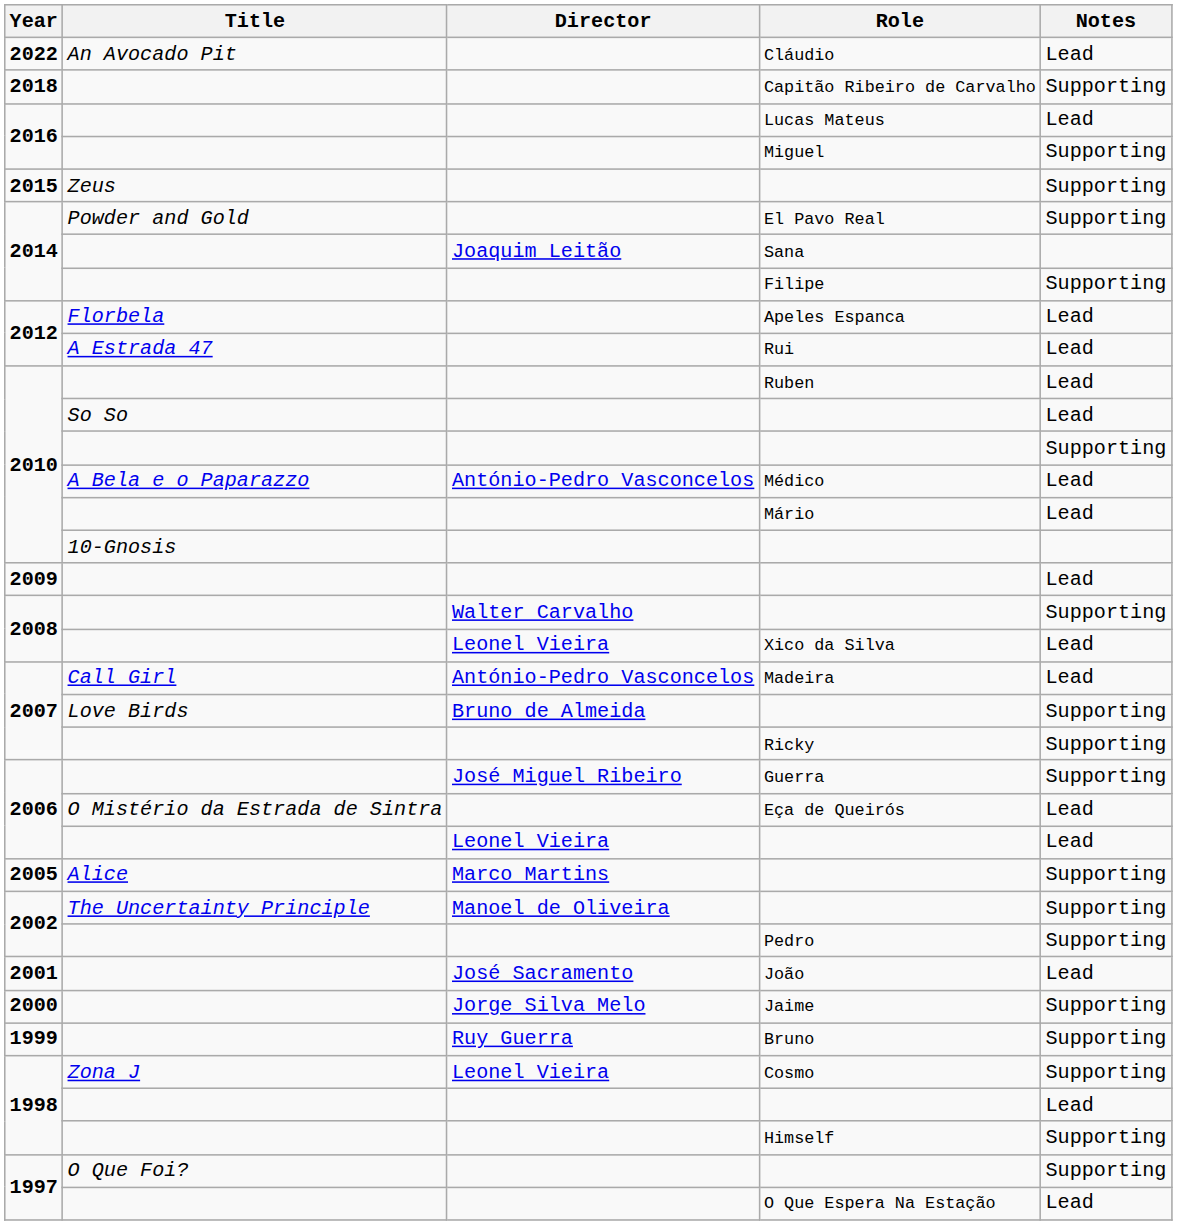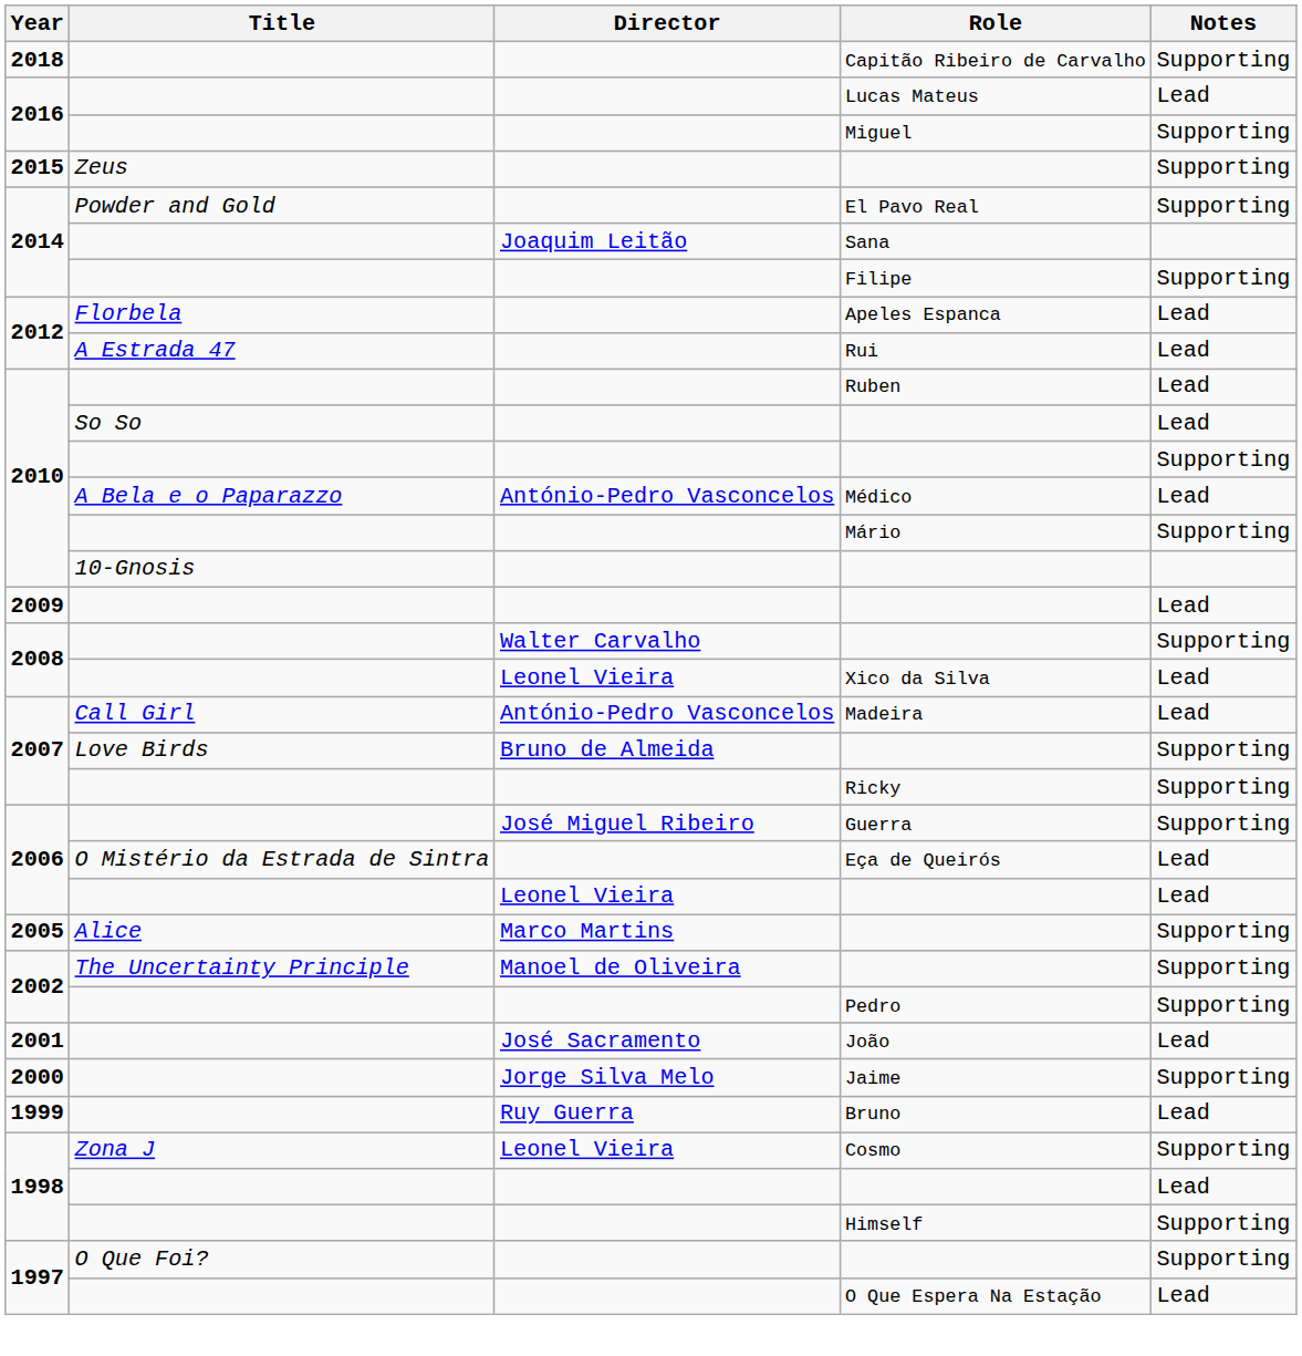- row: 2022 | An Avocado Pit | Cláudio | Lead
Mário | Notes: Lead -> Supporting
Bruno | Notes: Supporting -> Lead
